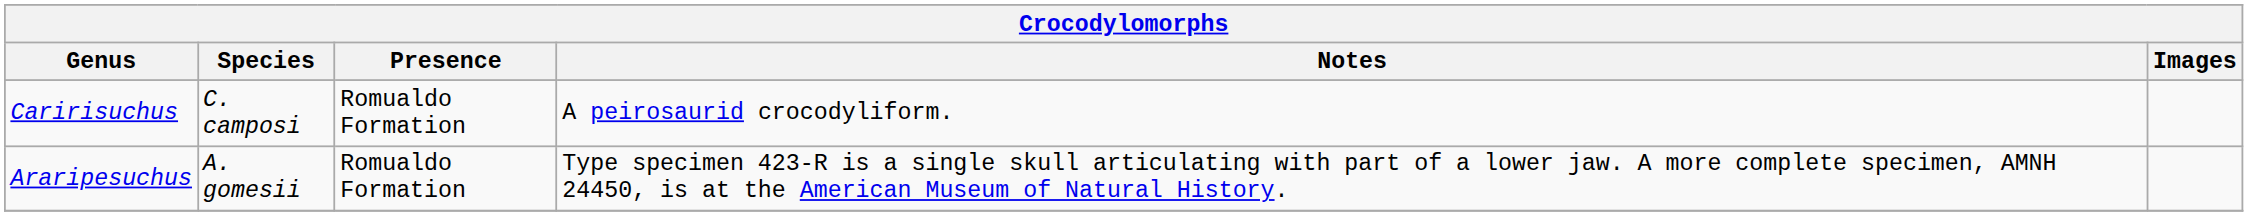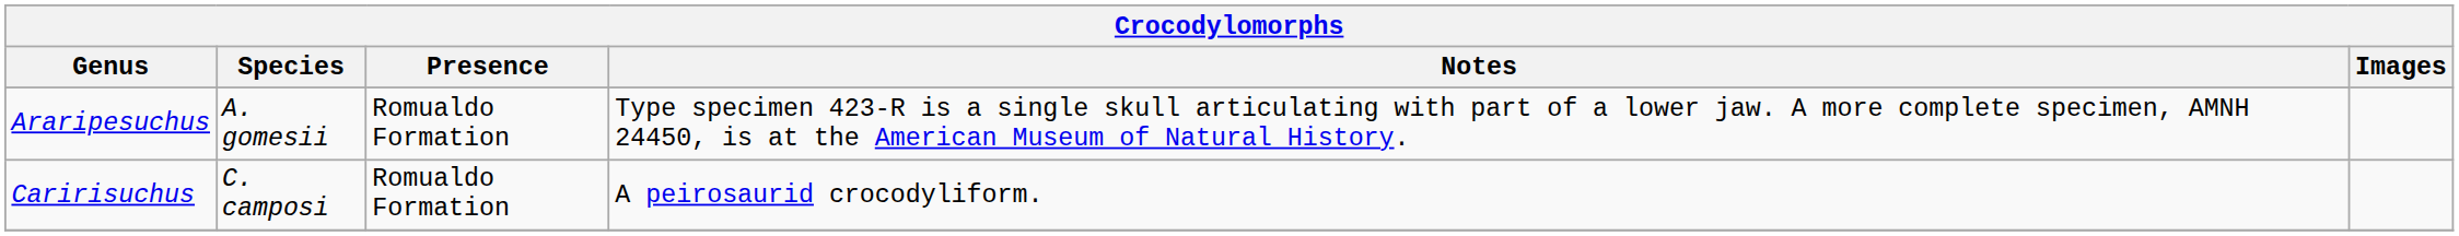rows swapped: Araripesuchus <-> Caririsuchus
